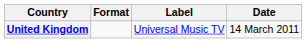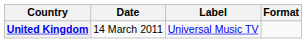columns swapped: Date <-> Format
